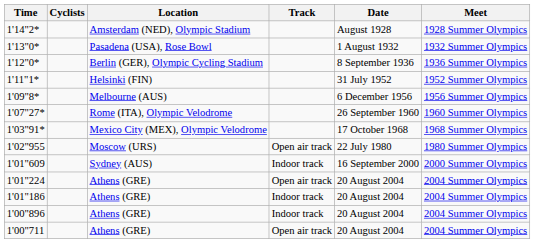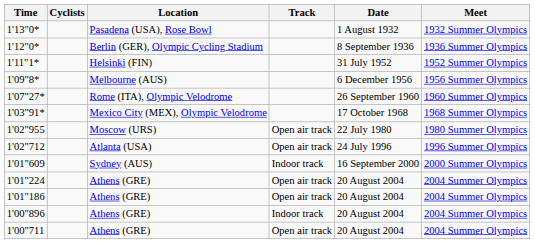- row: 1'14"2* | Amsterdam (NED), Olympic Stadium | August 1928 | 1928 Summer Olympics
+ row: 1'02"712 | Atlanta (USA) | Open air track | 24 July 1996 | 1996 Summer Olympics
1'01"186 | Track: Indoor track -> Open air track
